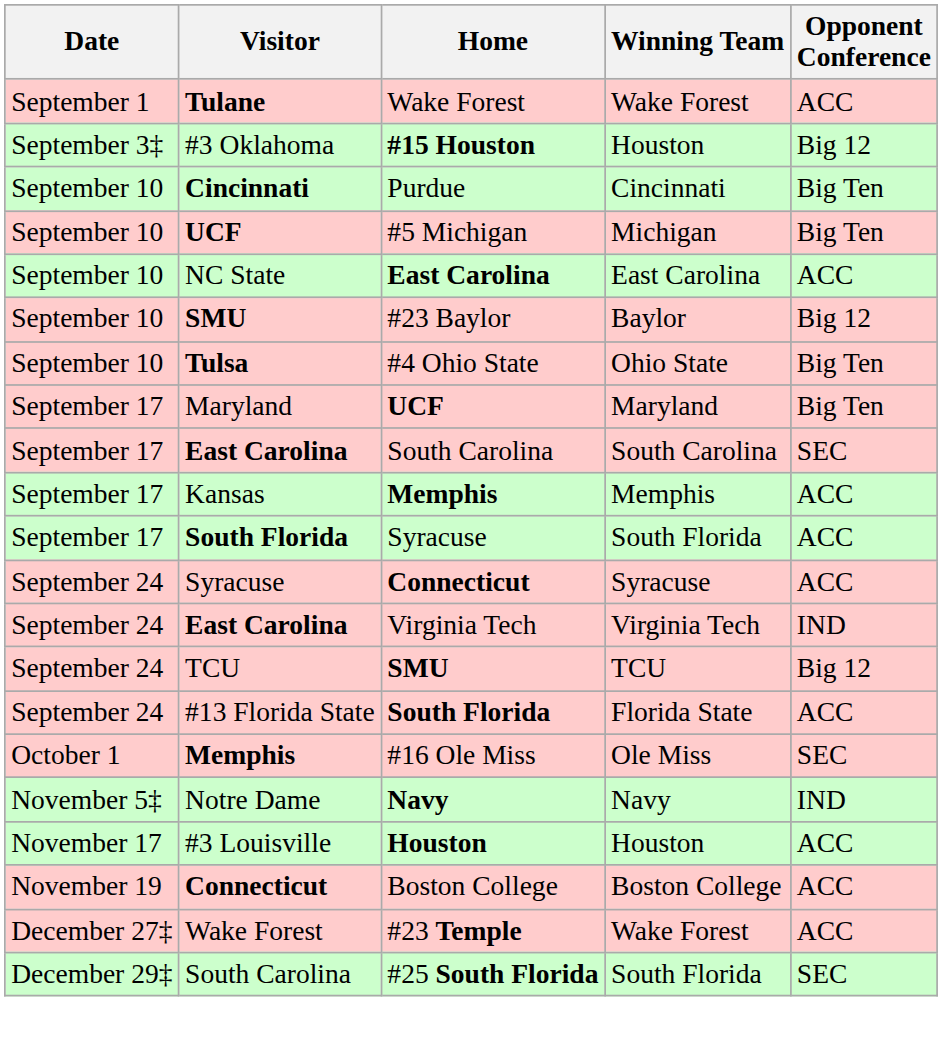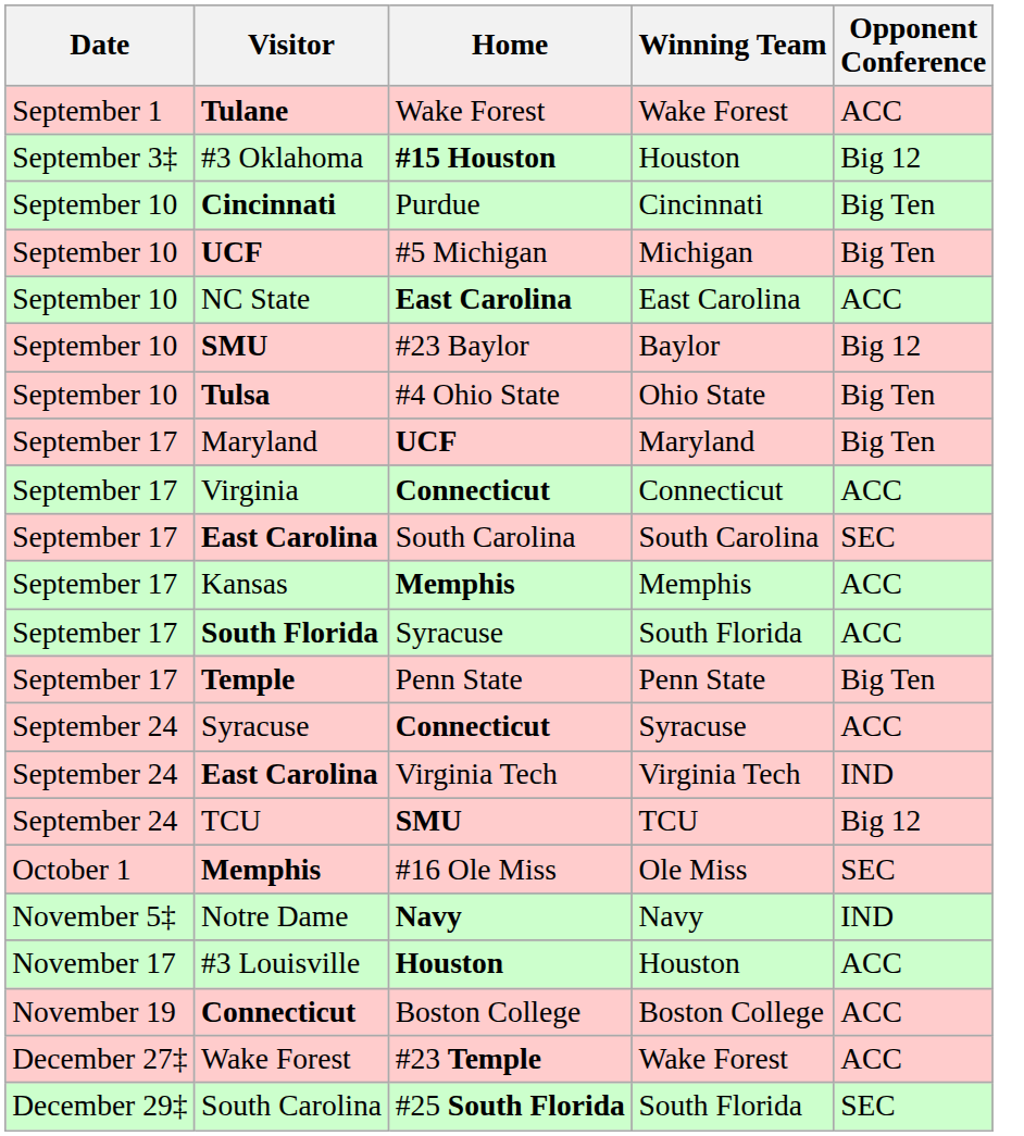+ row: September 17 | Virginia | Connecticut | Connecticut | ACC
+ row: September 17 | Temple | Penn State | Penn State | Big Ten
- row: September 24 | #13 Florida State | South Florida | Florida State | ACC
